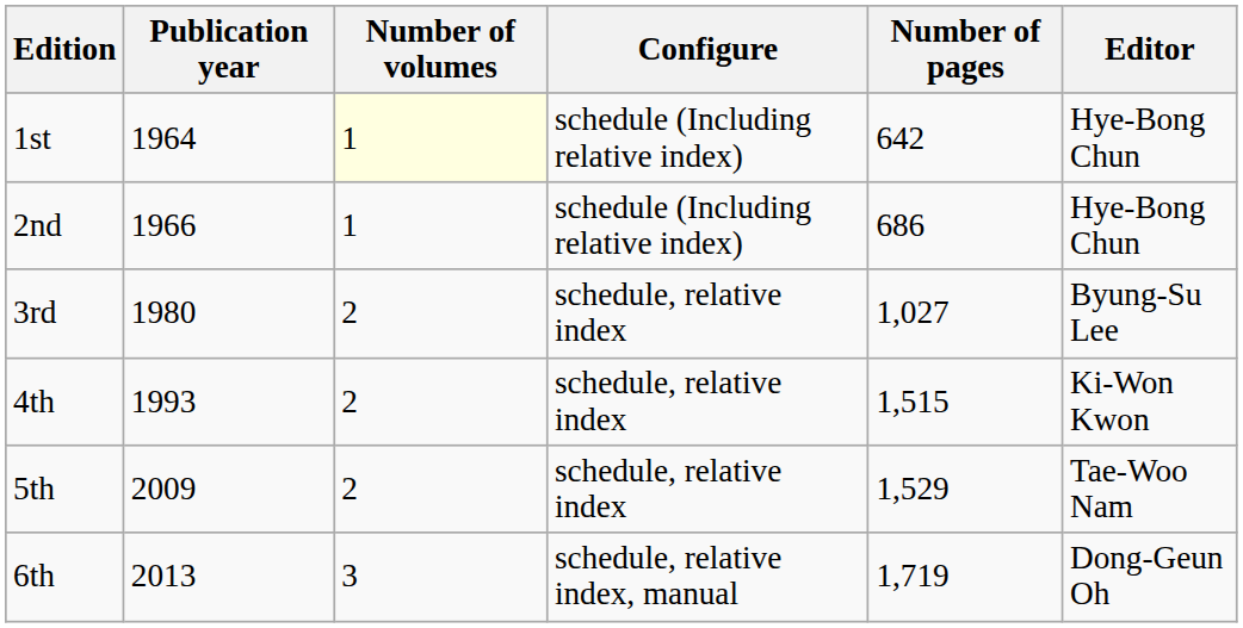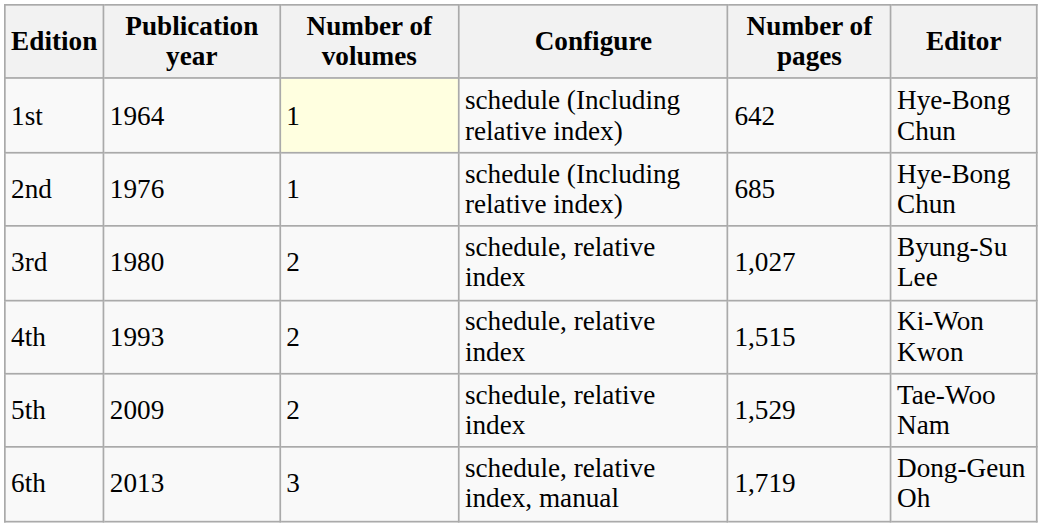2nd | Publication year: 1966 -> 1976
2nd | Number of pages: 686 -> 685
